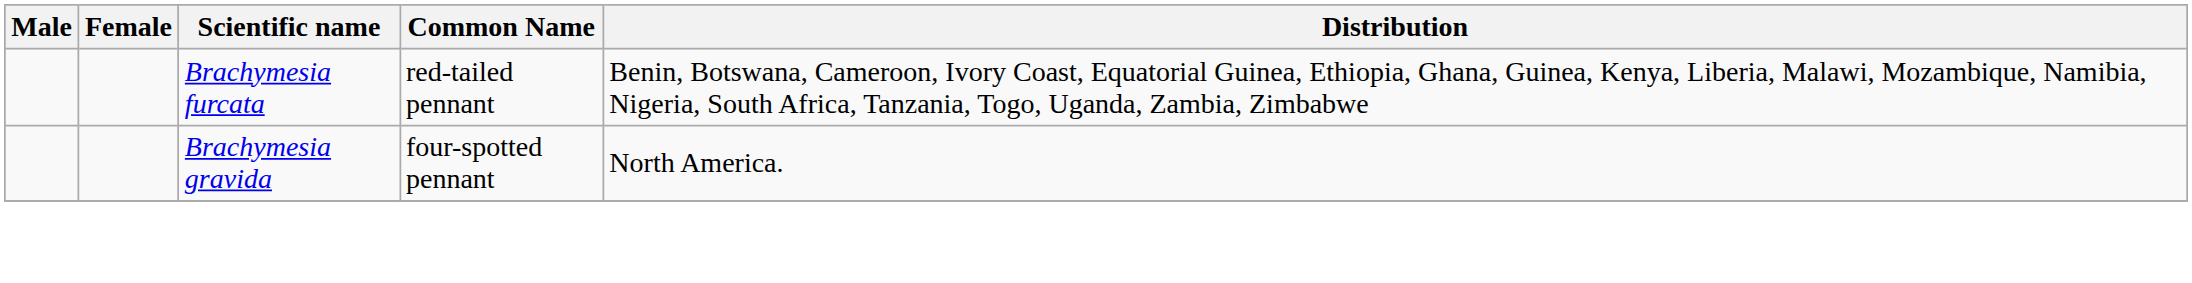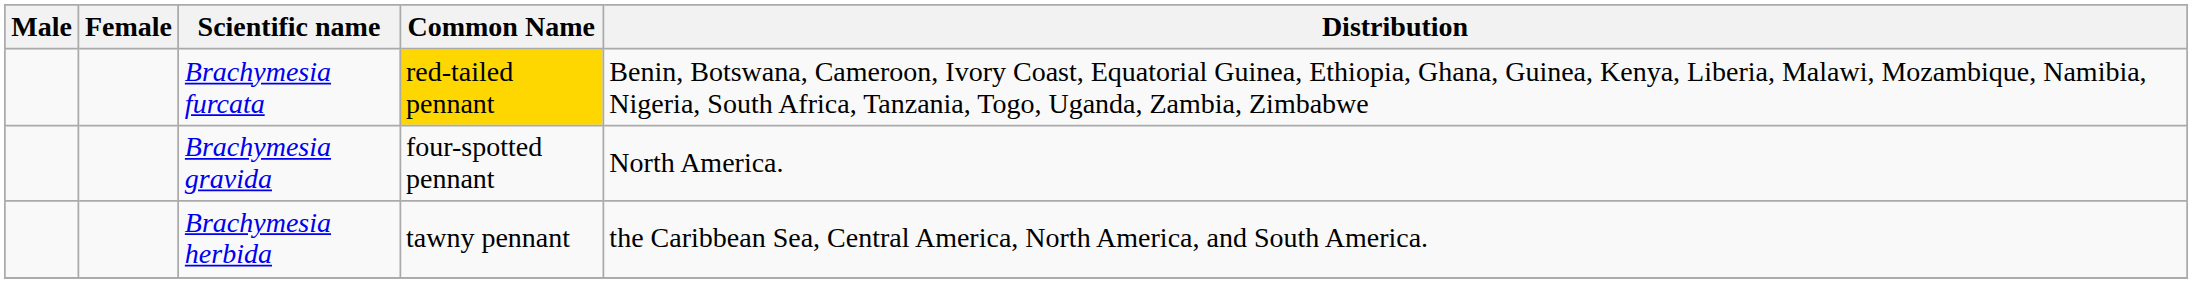Brachymesia furcata | Common Name: no background -> gold background
+ row: Brachymesia herbida | tawny pennant | the Caribbean Sea, Central America, North America, and South America.
